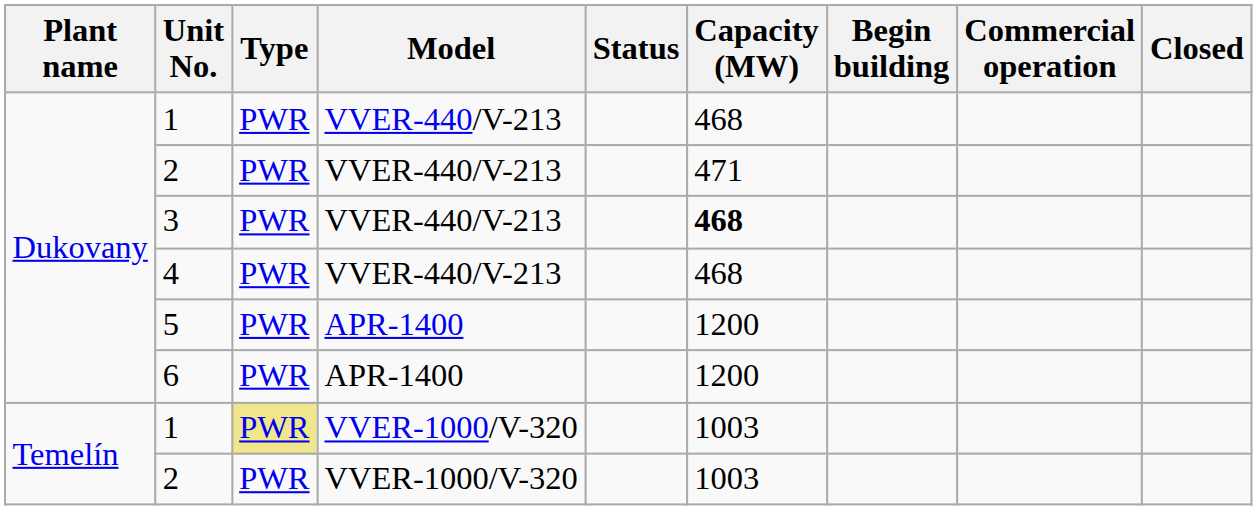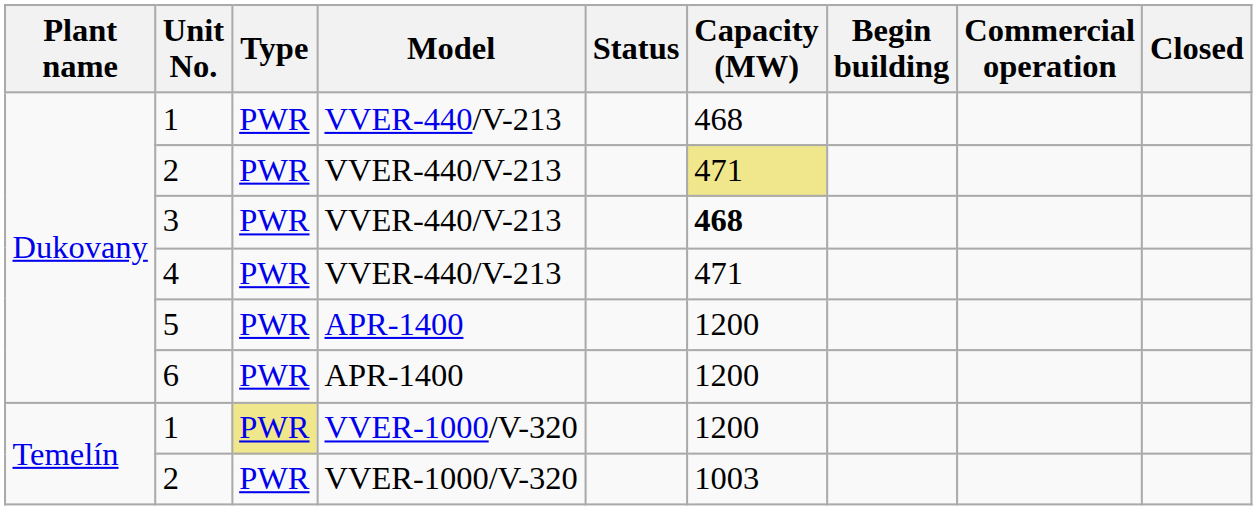2 / VVER-440/V-213 | Capacity (MW): no background -> khaki background
4 | Capacity (MW): 468 -> 471
1 / VVER-1000/V-320 | Capacity (MW): 1003 -> 1200
